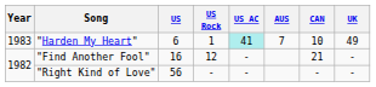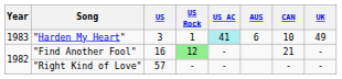"Harden My Heart" | US: 6 -> 3
"Harden My Heart" | AUS: 7 -> 6
"Find Another Fool" | US Rock: no background -> lightgreen background
"Right Kind of Love" | US: 56 -> 57
